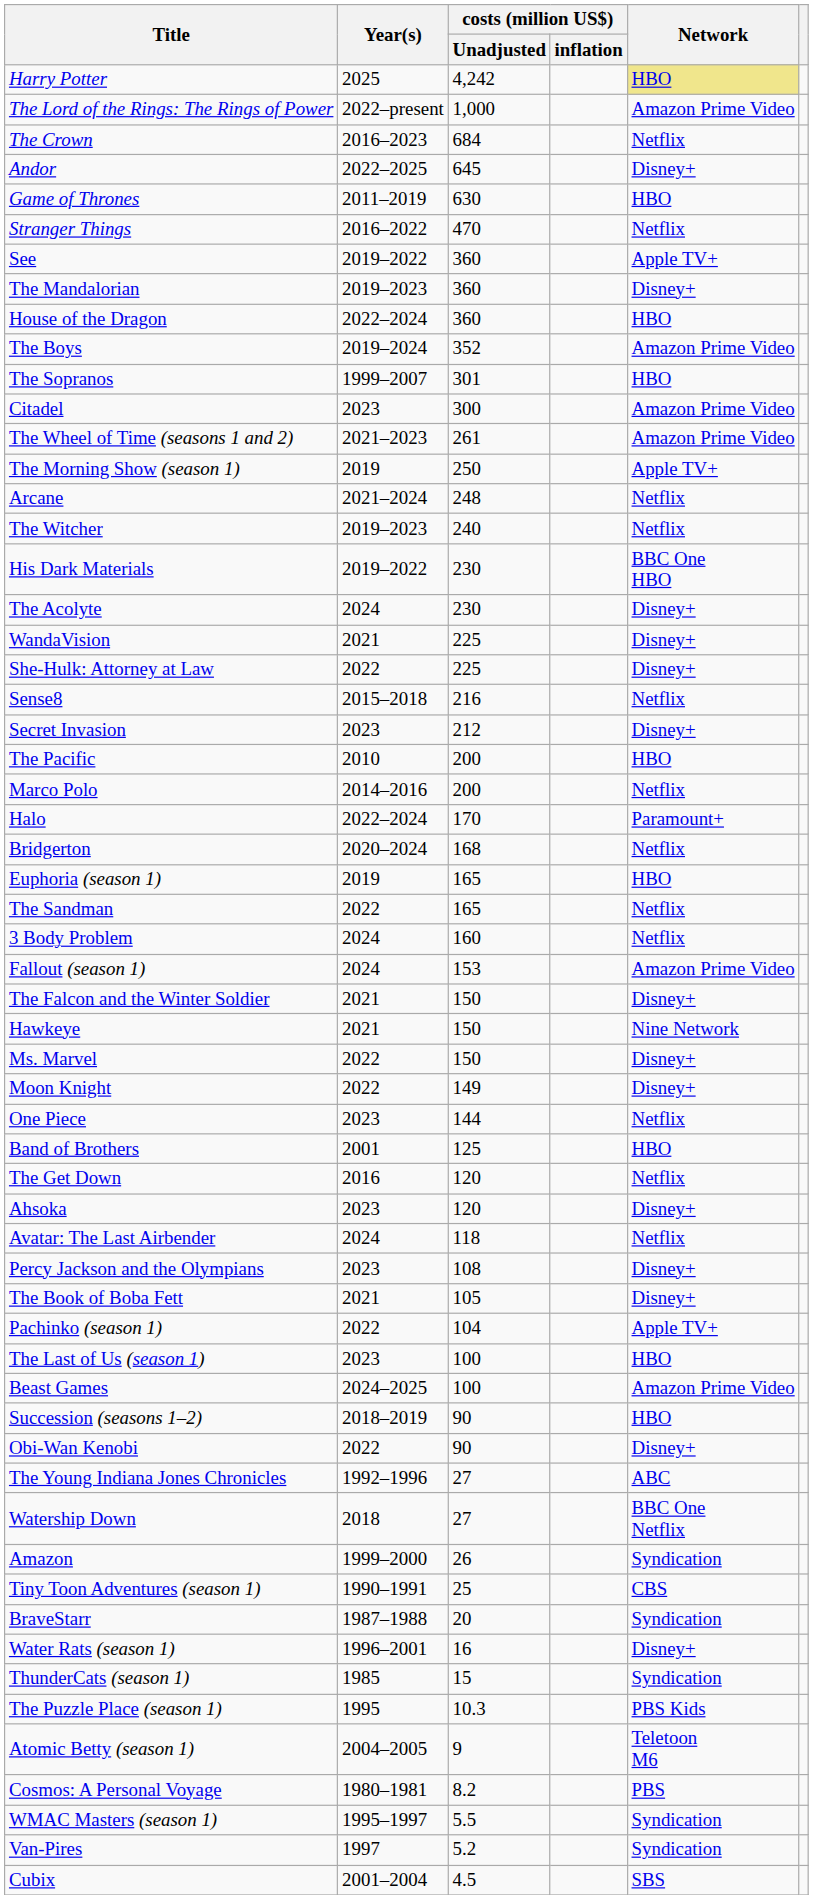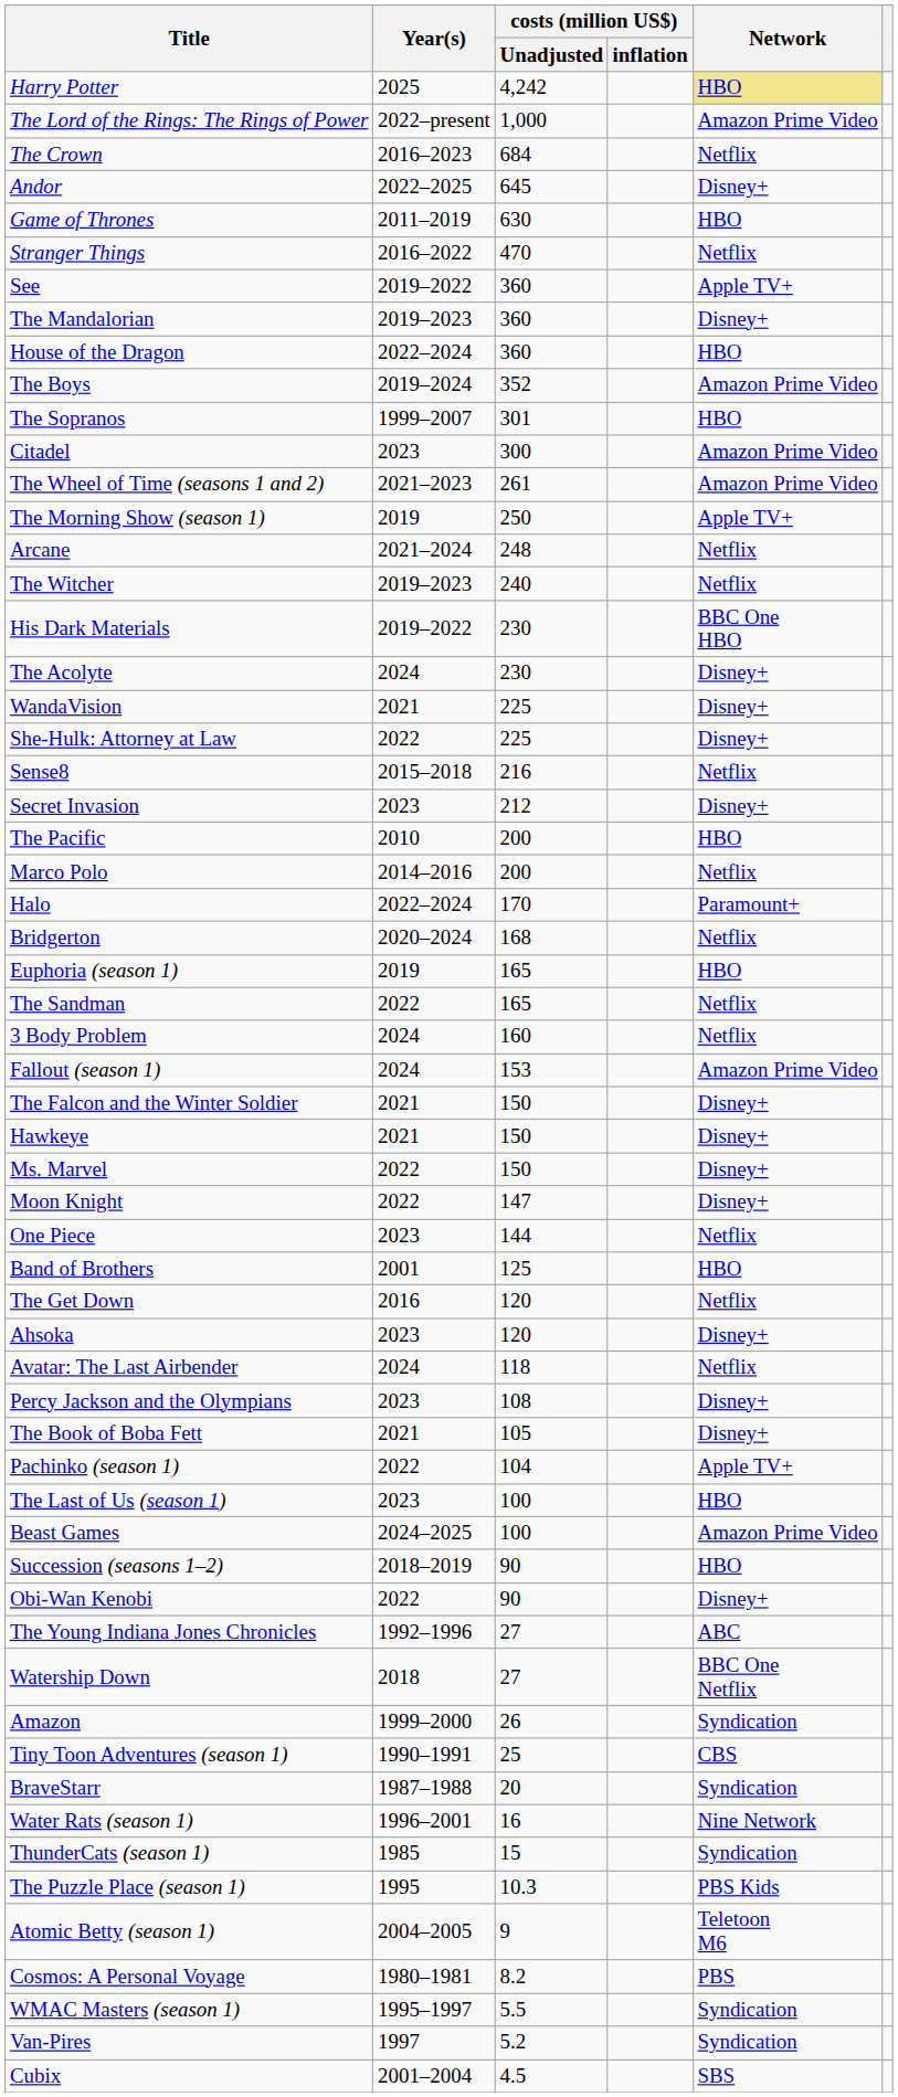Hawkeye | Network: Nine Network -> Disney+
Moon Knight | costs (million US$) / Unadjusted: 149 -> 147
Water Rats (season 1) | Network: Disney+ -> Nine Network
